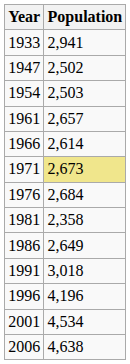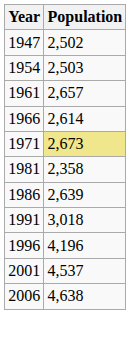- row: 1933 | 2,941
- row: 1976 | 2,684
1986 | Population: 2,649 -> 2,639
2001 | Population: 4,534 -> 4,537
